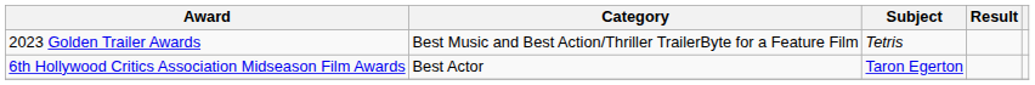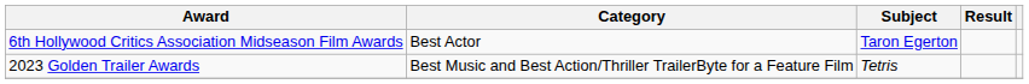rows swapped: 2023 Golden Trailer Awards <-> 6th Hollywood Critics Association Midseason Film Awards
